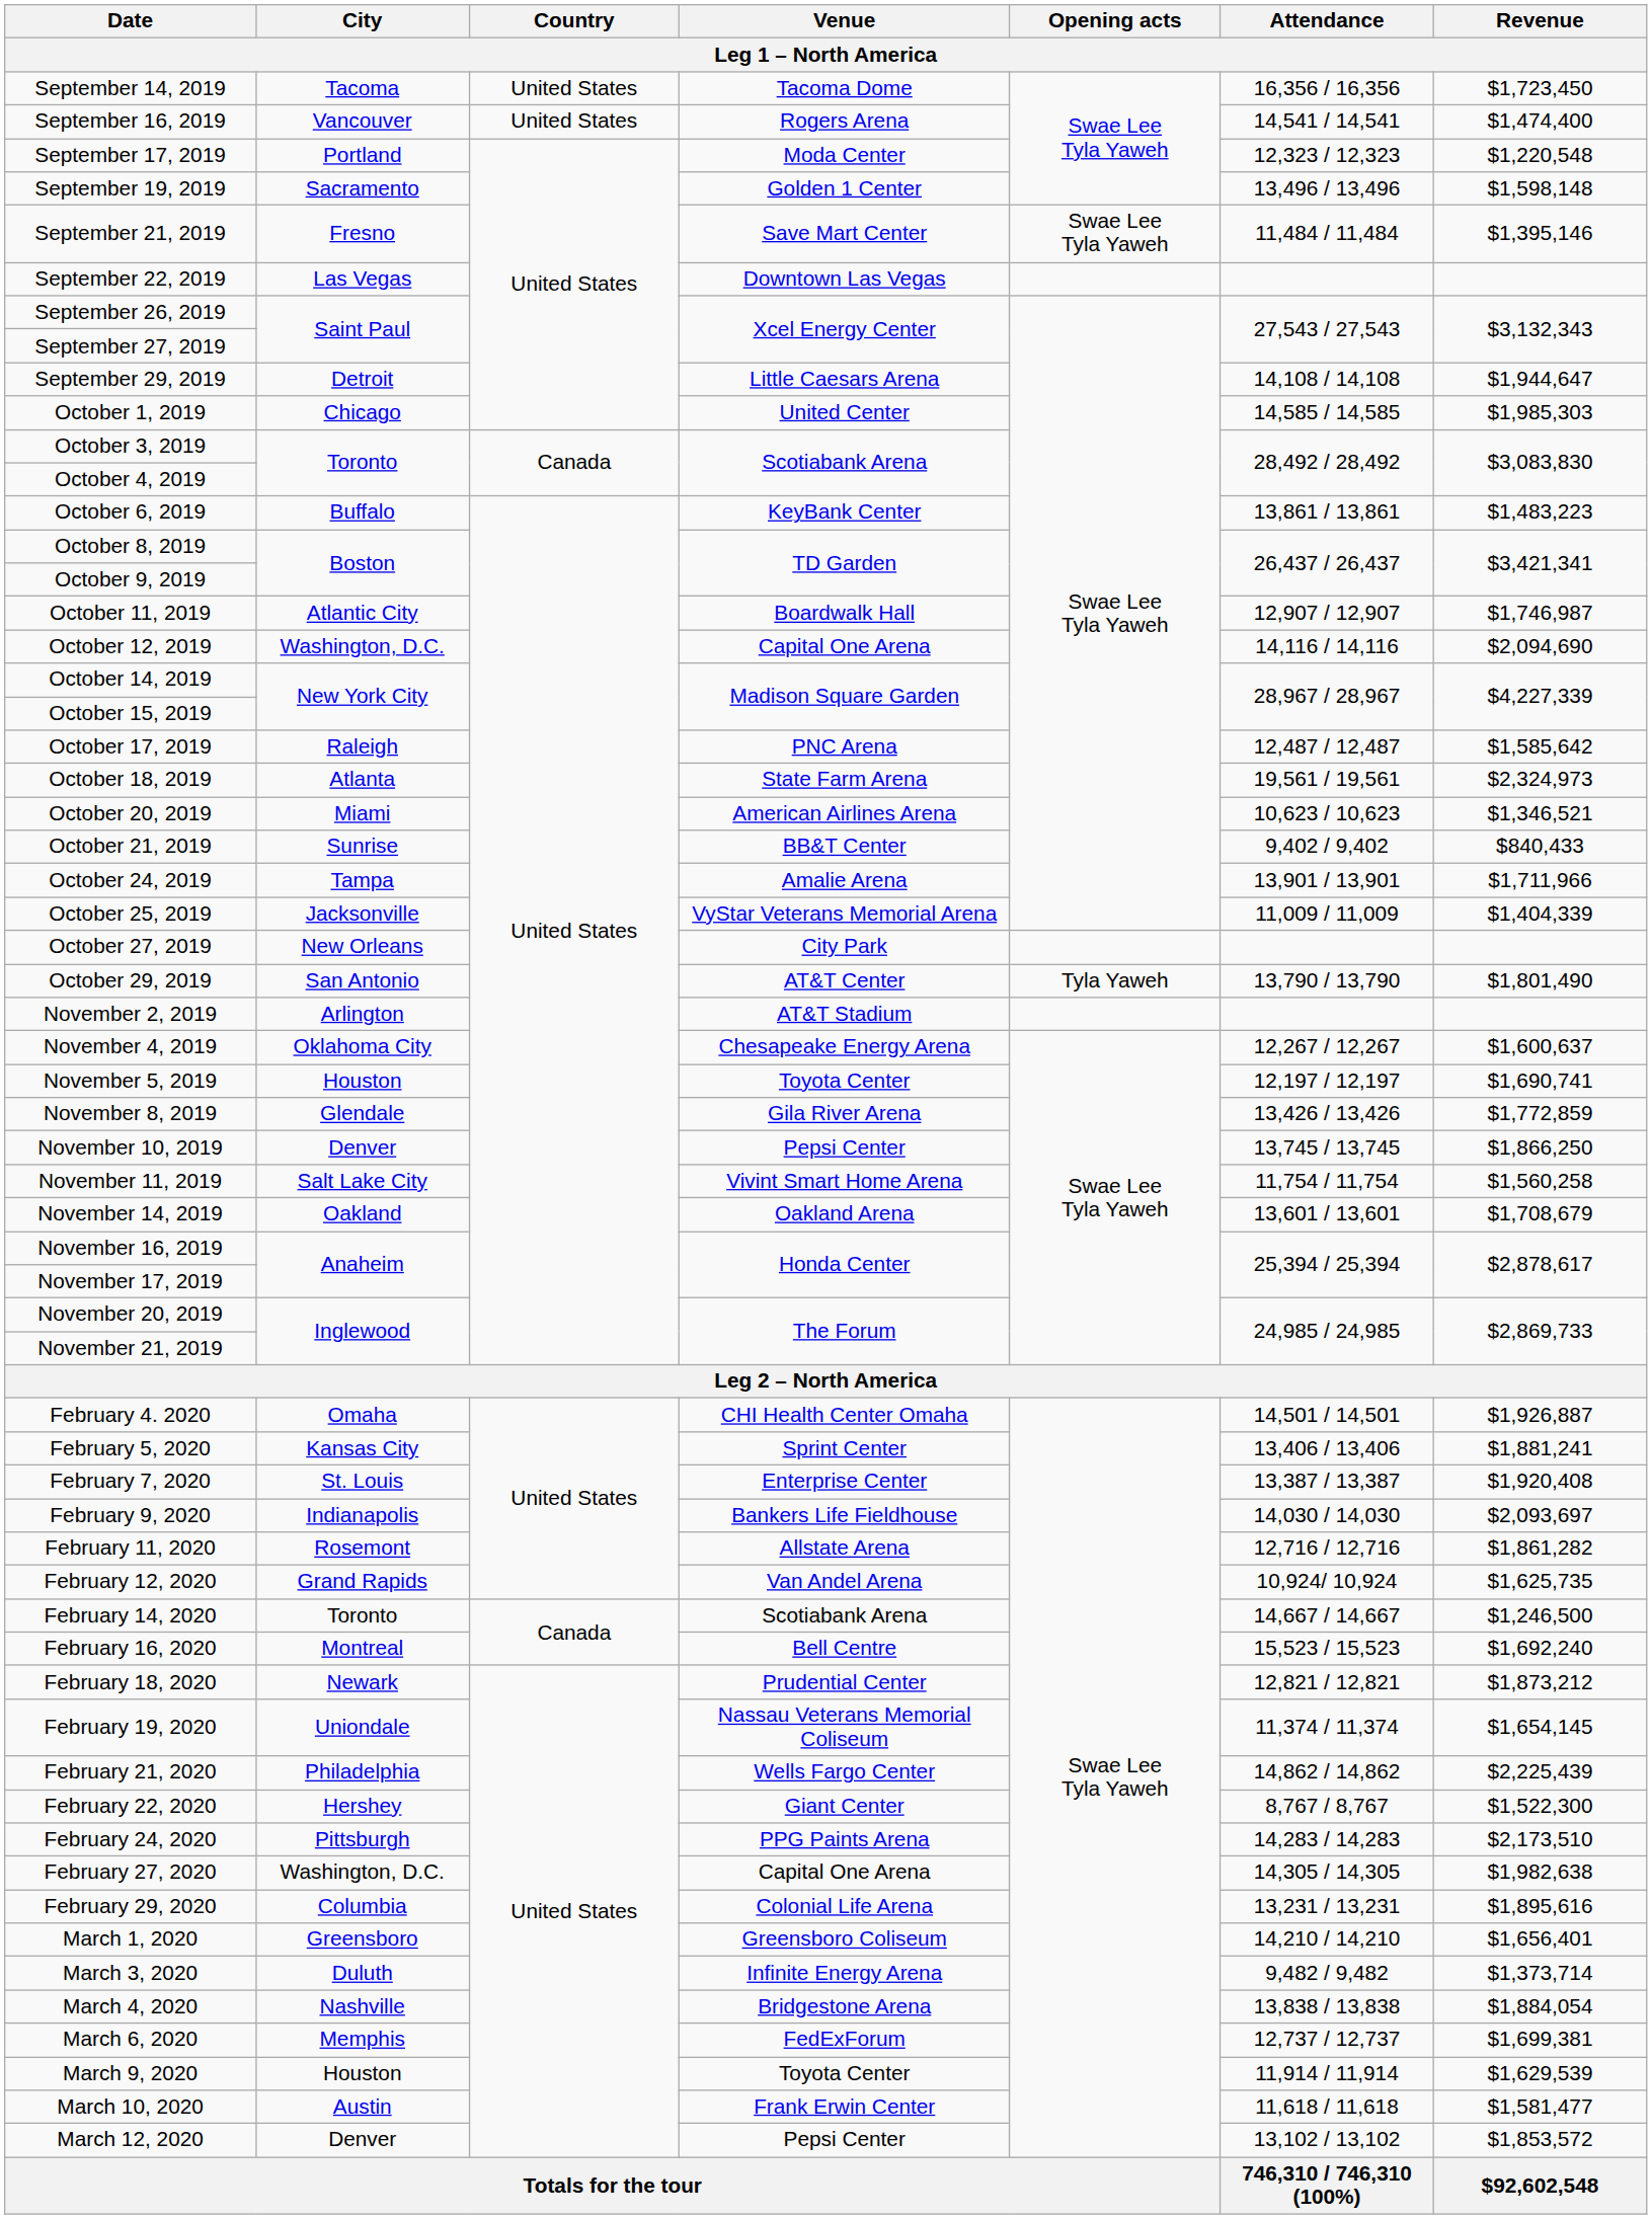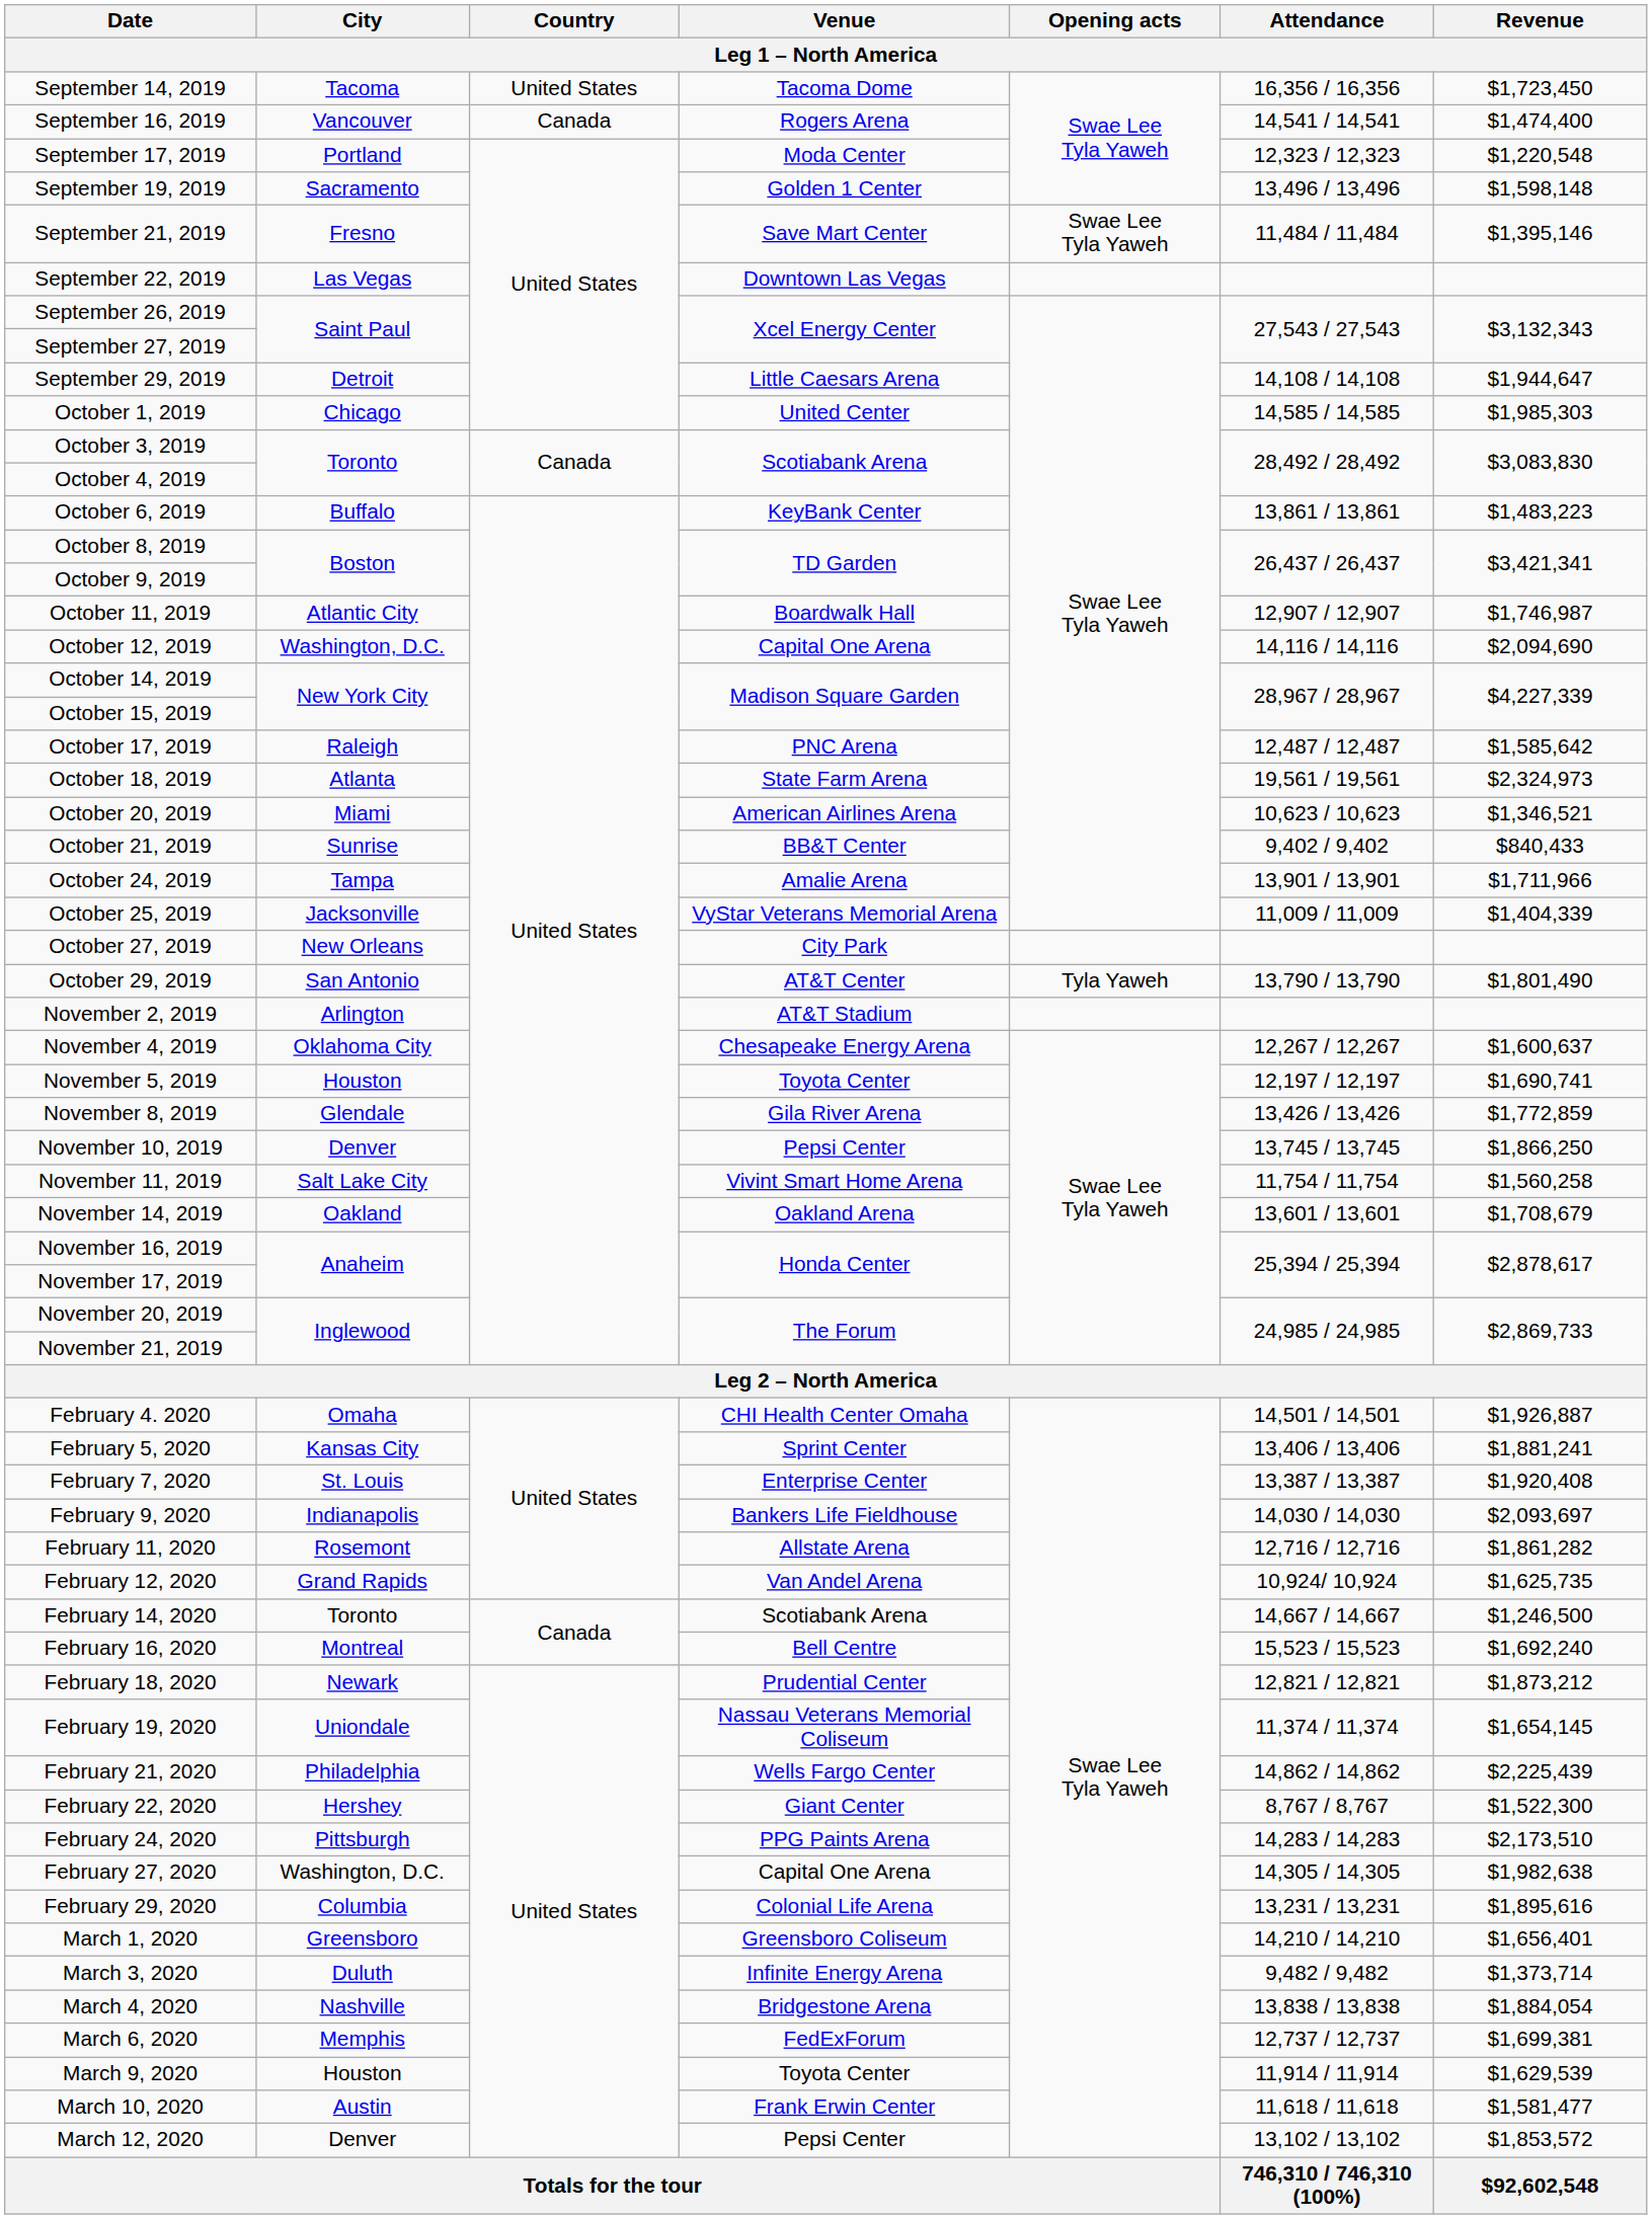September 16, 2019 | Country: United States -> Canada
